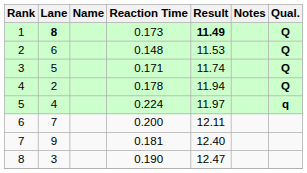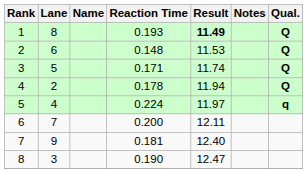1 | Lane: bold -> normal
1 | Reaction Time: 0.173 -> 0.193
